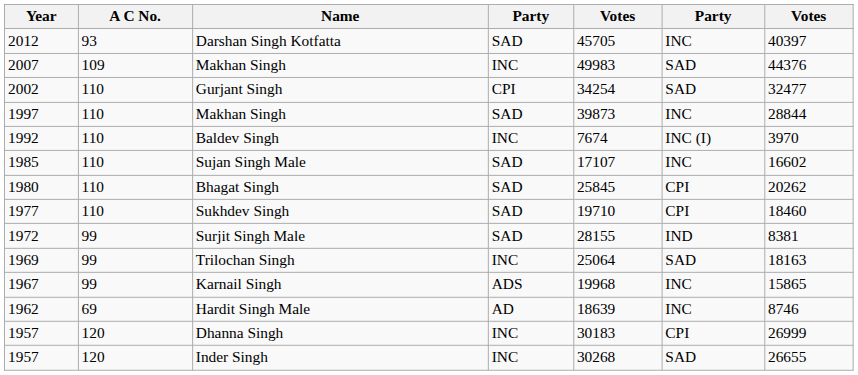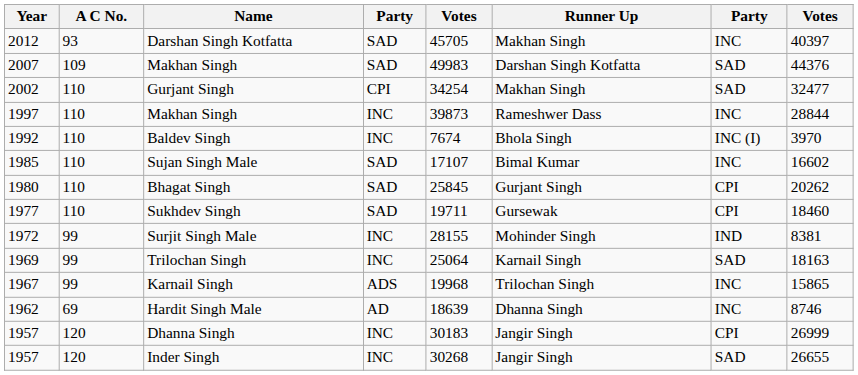+ column: Runner Up | Makhan Singh | Darshan Singh Kotfatta | Makhan Singh | Rameshwer Dass | Bhola Singh | Bimal Kumar | Gurjant Singh | Gursewak | Mohinder Singh | Karnail Singh | Trilochan Singh | Dhanna Singh | Jangir Singh | Jangir Singh
2007 / Makhan Singh | column 4: INC -> SAD
1997 / Makhan Singh | column 4: SAD -> INC
Sukhdev Singh | column 5: 19710 -> 19711
Surjit Singh Male | column 4: SAD -> INC
